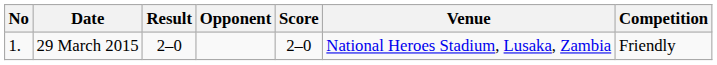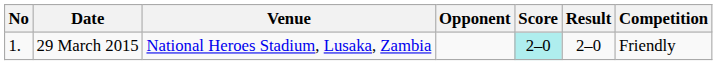columns swapped: Venue <-> Result
29 March 2015 | Score: no background -> paleturquoise background
